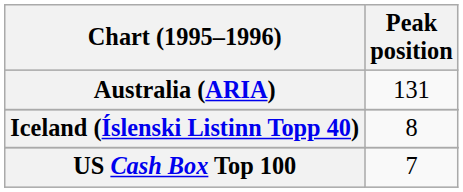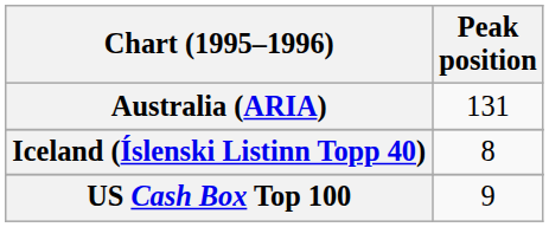US Cash Box Top 100 | Peak position: 7 -> 9
